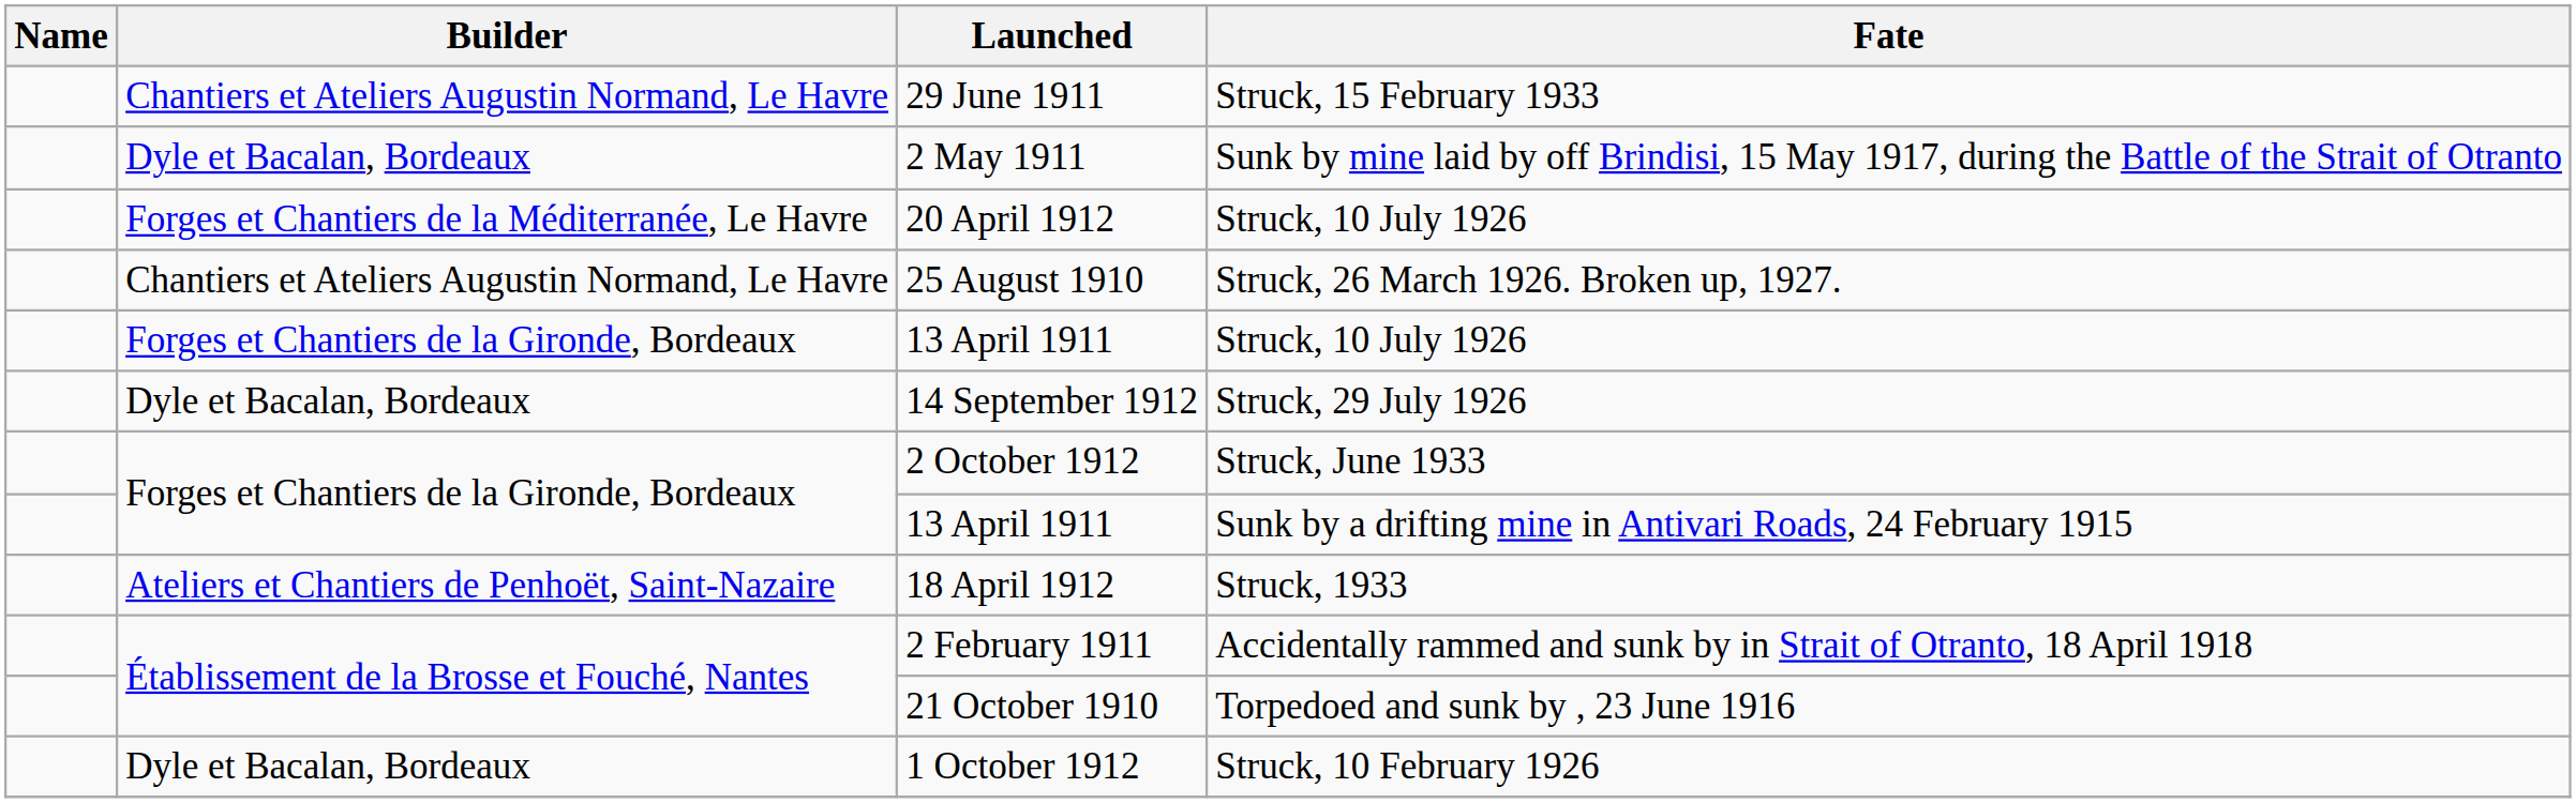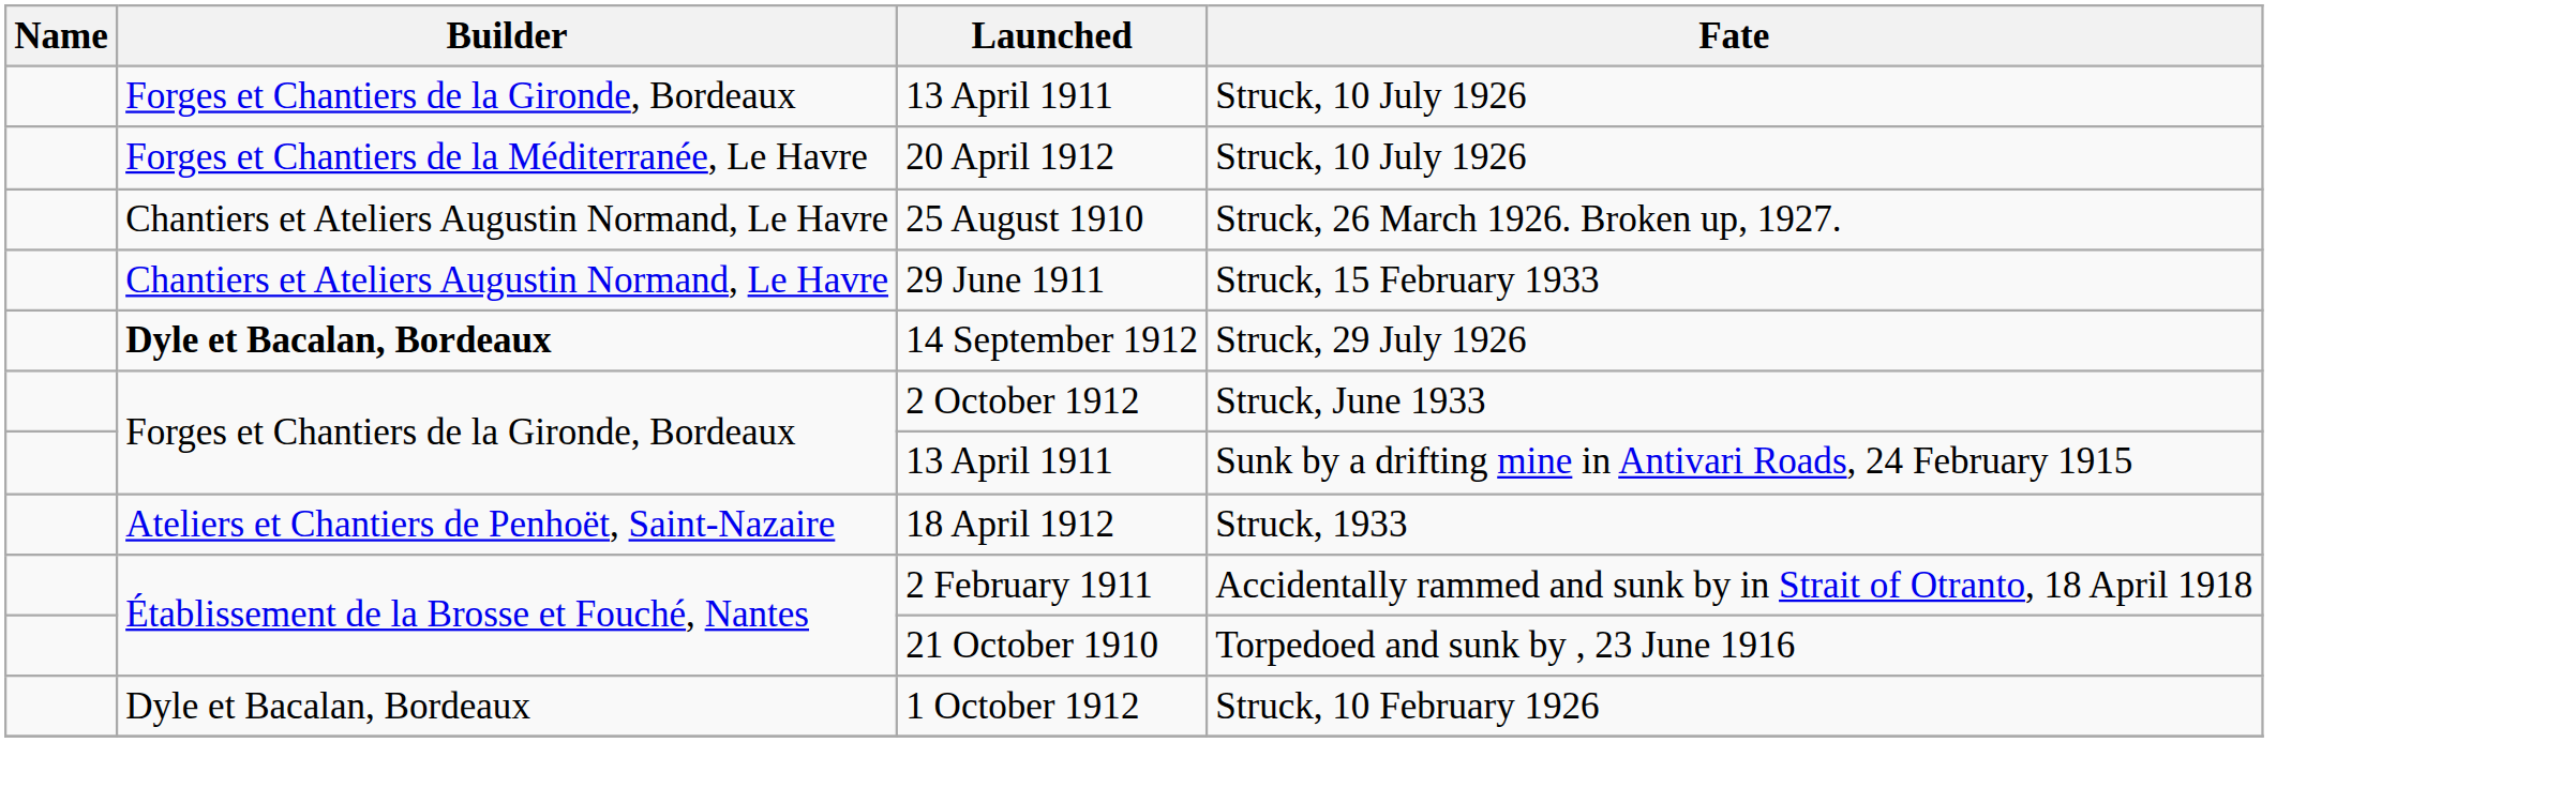rows swapped: 29 June 1911 <-> 13 April 1911 / Struck, 10 July 1926
- row: Dyle et Bacalan, Bordeaux | 2 May 1911 | Sunk by mine laid by off Brindisi, 15 May 1917, during the Battle of the Strait of Otranto
14 September 1912 | Builder: normal -> bold
